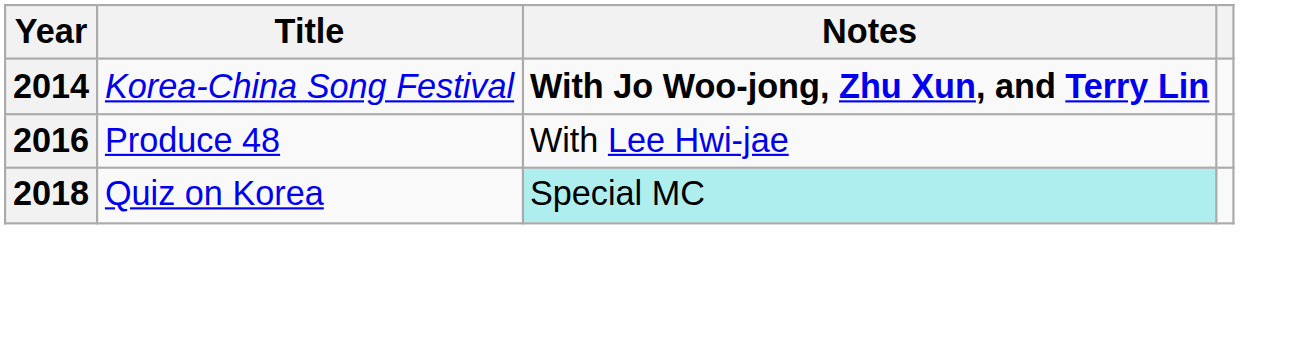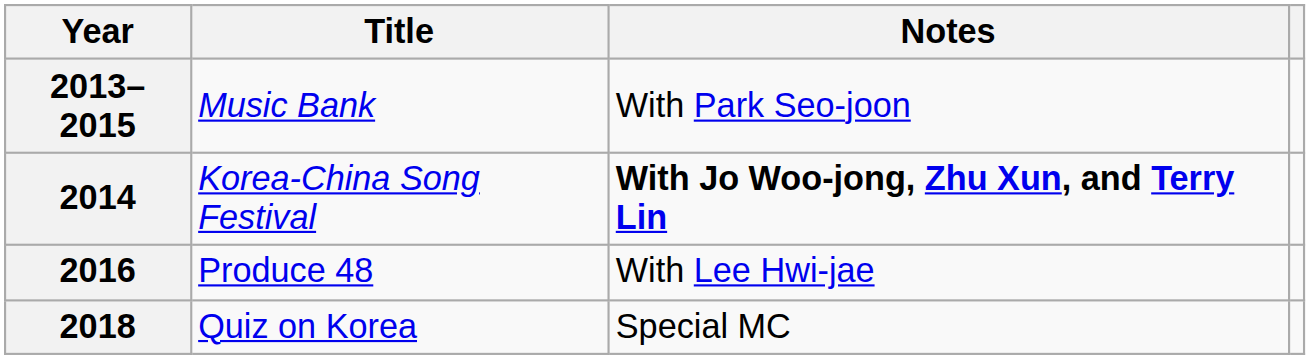+ row: 2013–2015 | Music Bank | With Park Seo-joon
2018 | Notes: paleturquoise background -> no background
